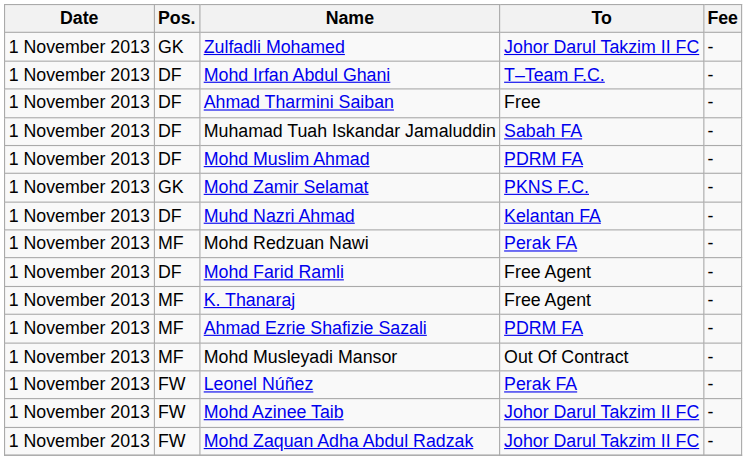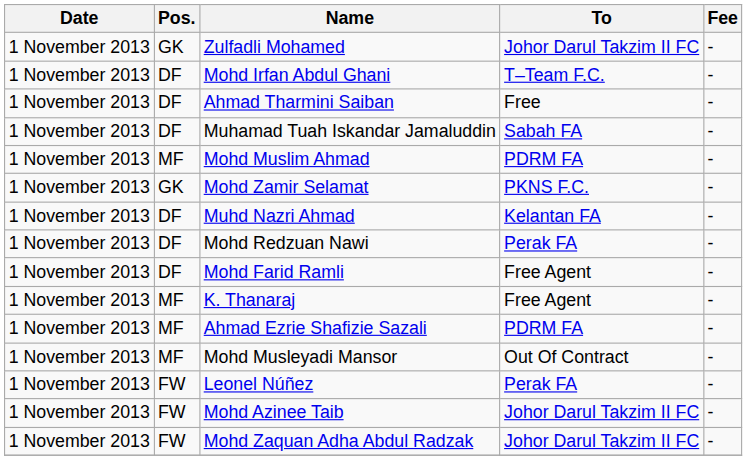Mohd Muslim Ahmad | Pos.: DF -> MF
Mohd Redzuan Nawi | Pos.: MF -> DF
